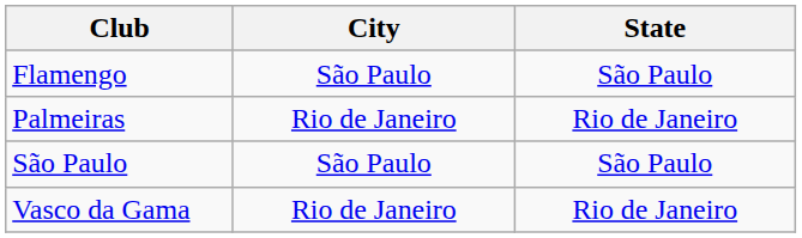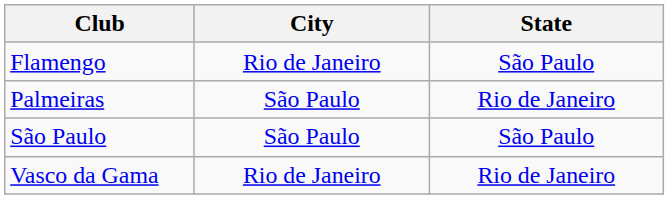Flamengo | City: São Paulo -> Rio de Janeiro
Palmeiras | City: Rio de Janeiro -> São Paulo
